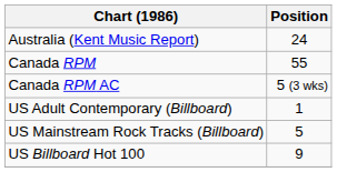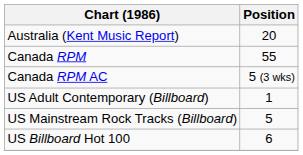Australia (Kent Music Report) | Position: 24 -> 20
US Billboard Hot 100 | Position: 9 -> 6
